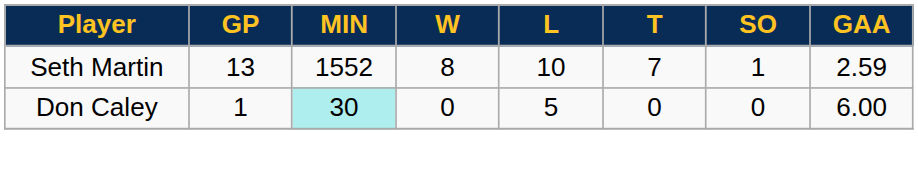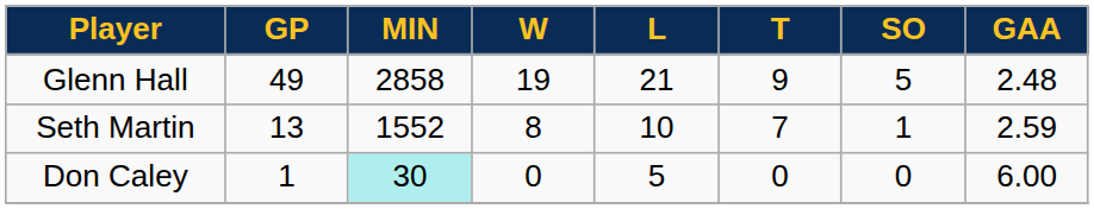+ row: Glenn Hall | 49 | 2858 | 19 | 21 | 9 | 5 | 2.48
